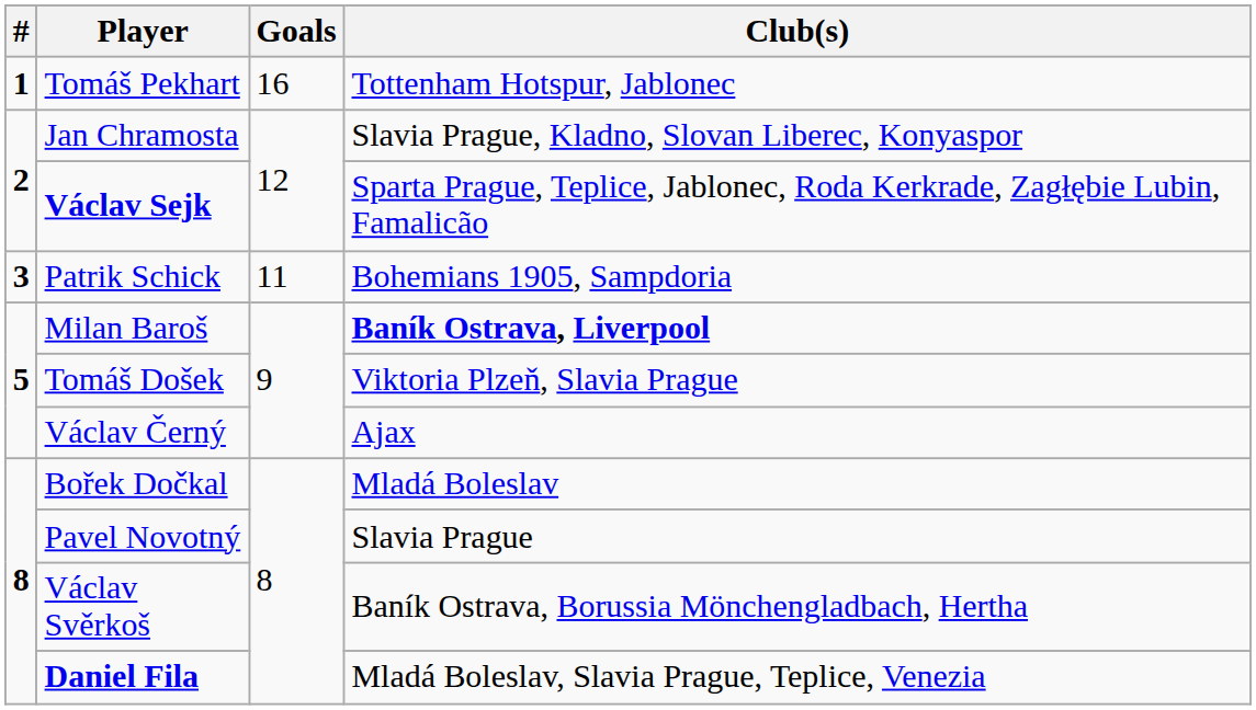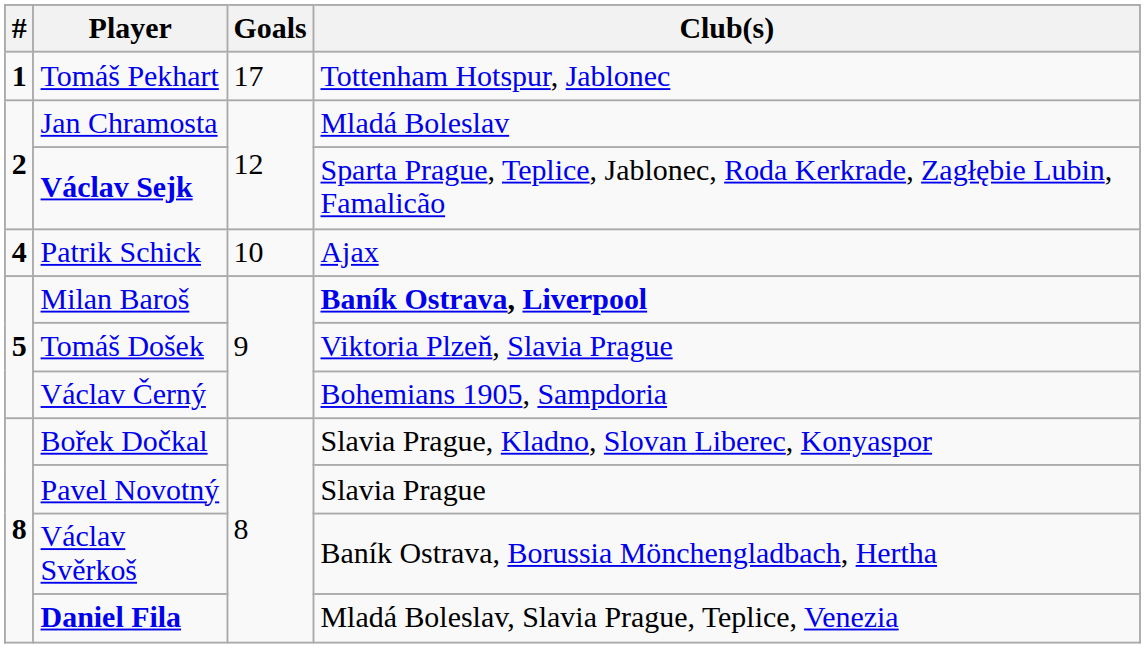Tomáš Pekhart | Goals: 16 -> 17
Jan Chramosta | Club(s): Slavia Prague, Kladno, Slovan Liberec, Konyaspor -> Mladá Boleslav
Patrik Schick | #: 3 -> 4
Patrik Schick | Goals: 11 -> 10
Patrik Schick | Club(s): Bohemians 1905, Sampdoria -> Ajax
Václav Černý | Club(s): Ajax -> Bohemians 1905, Sampdoria
Bořek Dočkal | Club(s): Mladá Boleslav -> Slavia Prague, Kladno, Slovan Liberec, Konyaspor
